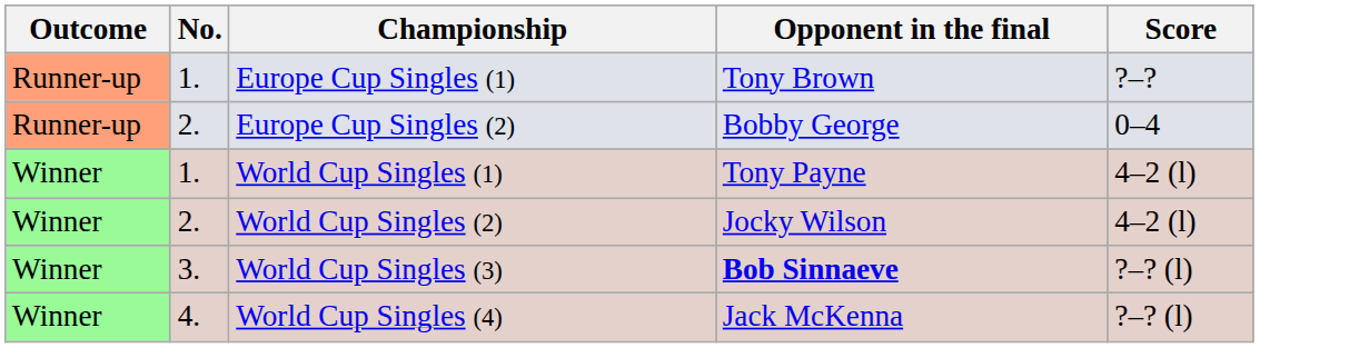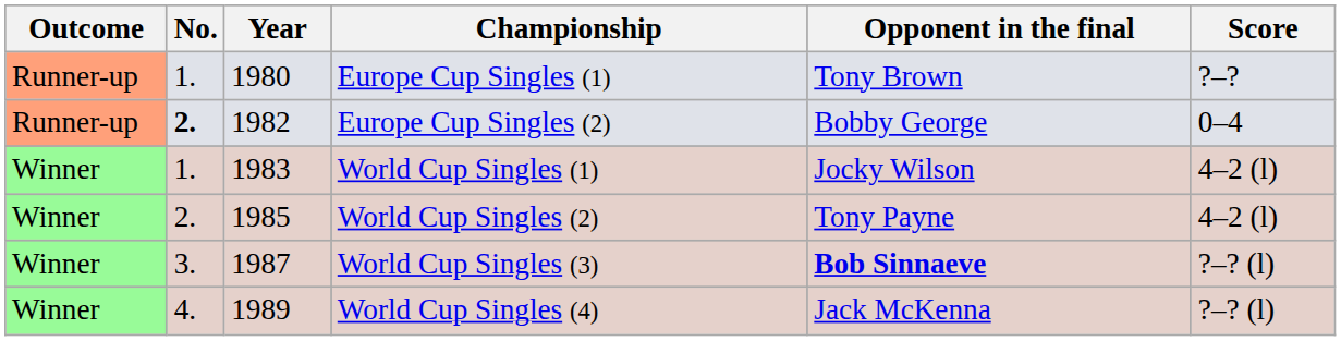+ column: Year | 1980 | 1982 | 1983 | 1985 | 1987 | 1989
Europe Cup Singles (2) | No.: normal -> bold
World Cup Singles (1) | Opponent in the final: Tony Payne -> Jocky Wilson
World Cup Singles (2) | Opponent in the final: Jocky Wilson -> Tony Payne
